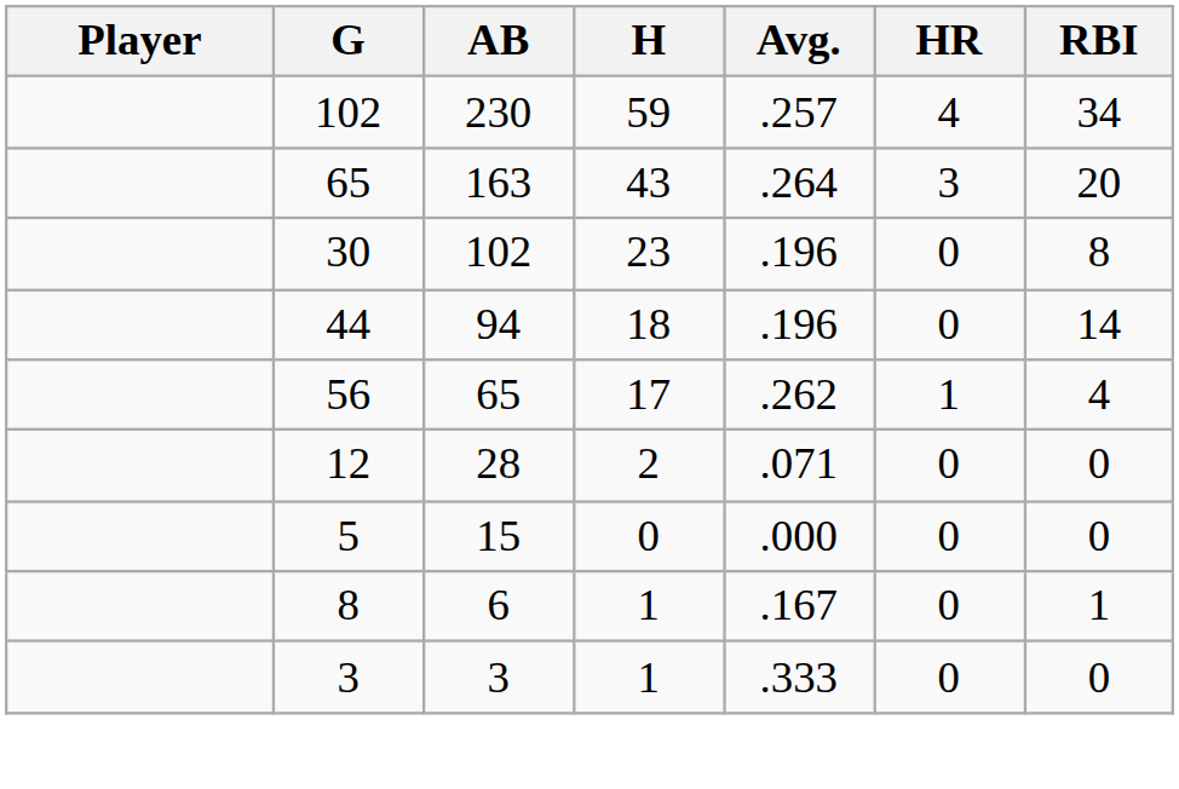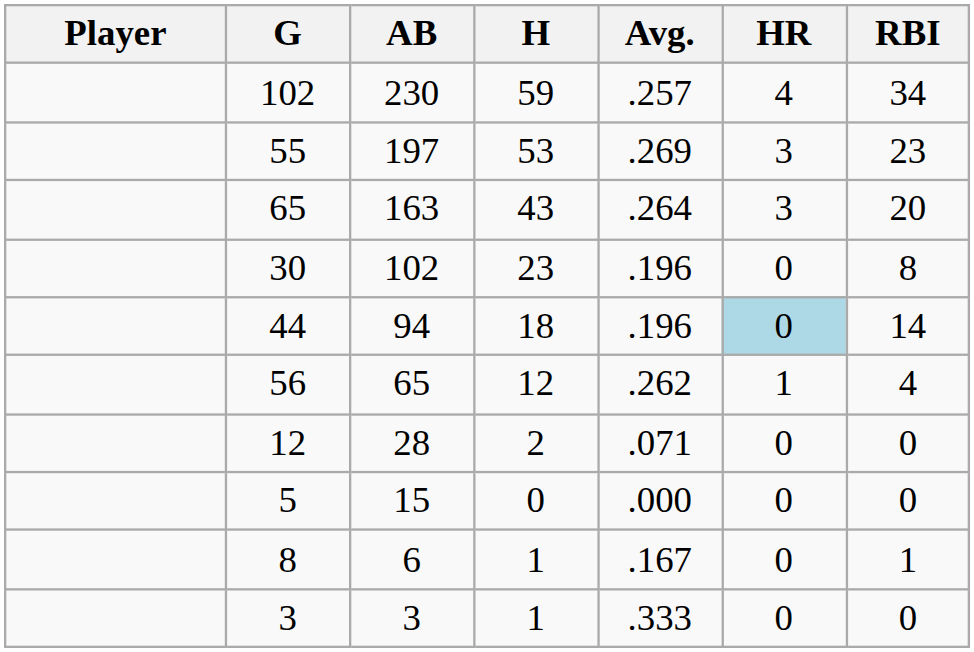+ row: 55 | 197 | 53 | .269 | 3 | 23
44 | HR: no background -> lightblue background
56 | H: 17 -> 12
